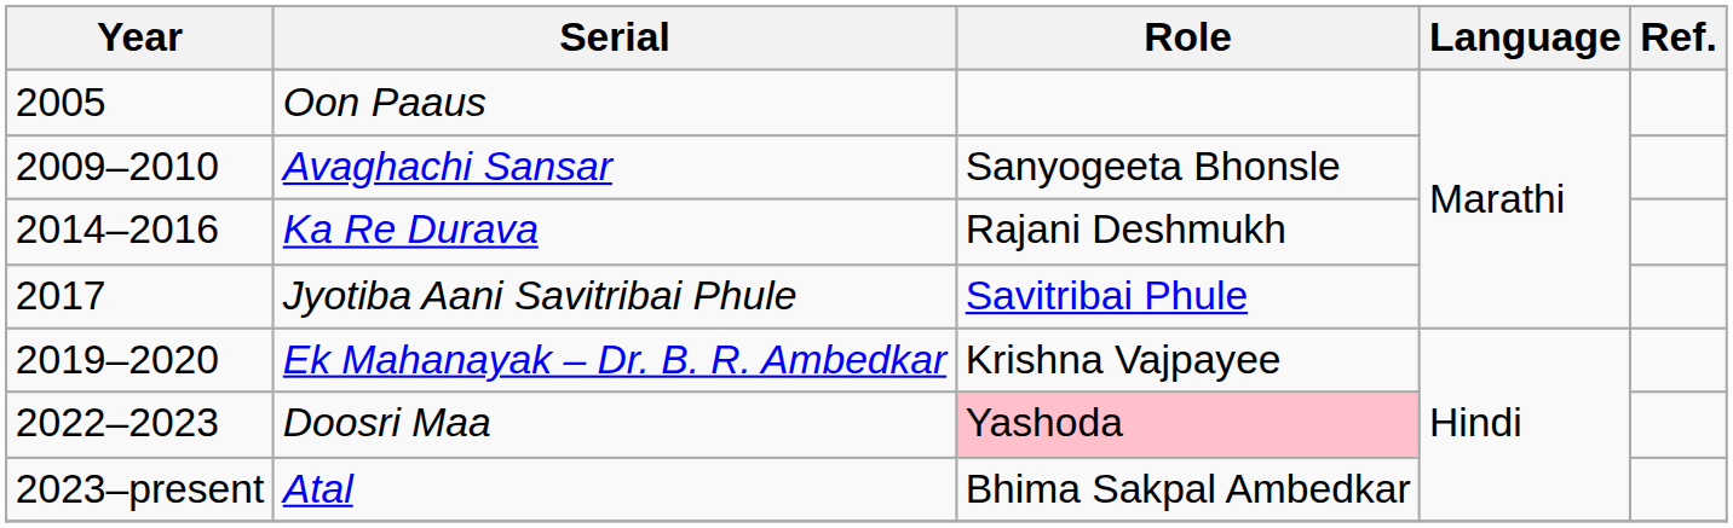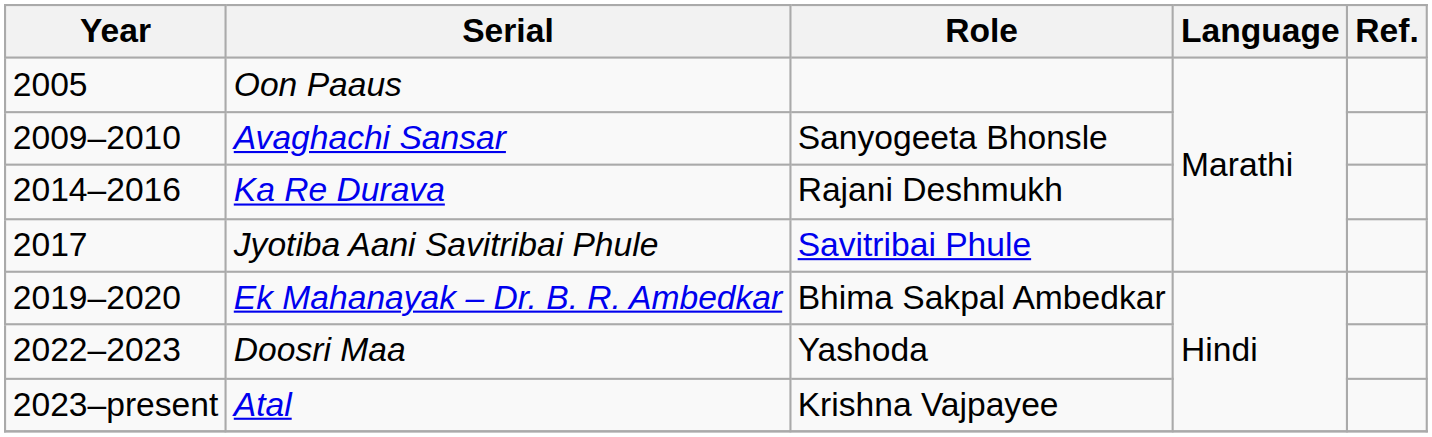Ek Mahanayak – Dr. B. R. Ambedkar | Role: Krishna Vajpayee -> Bhima Sakpal Ambedkar
Doosri Maa | Role: pink background -> no background
Atal | Role: Bhima Sakpal Ambedkar -> Krishna Vajpayee
